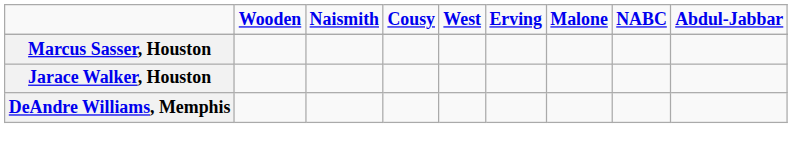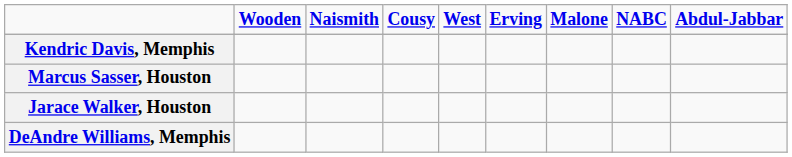+ row: Kendric Davis, Memphis
